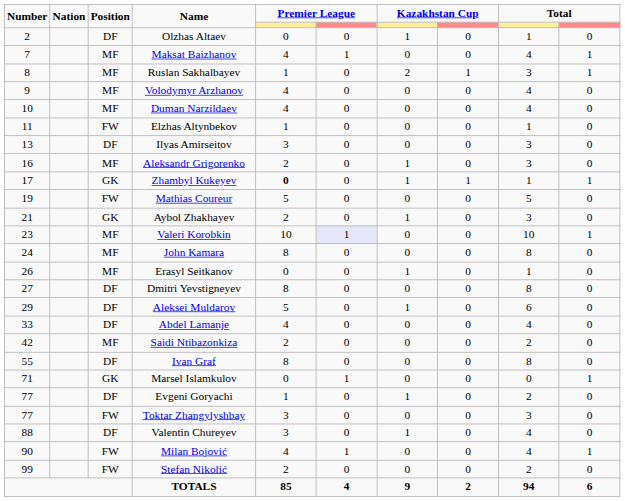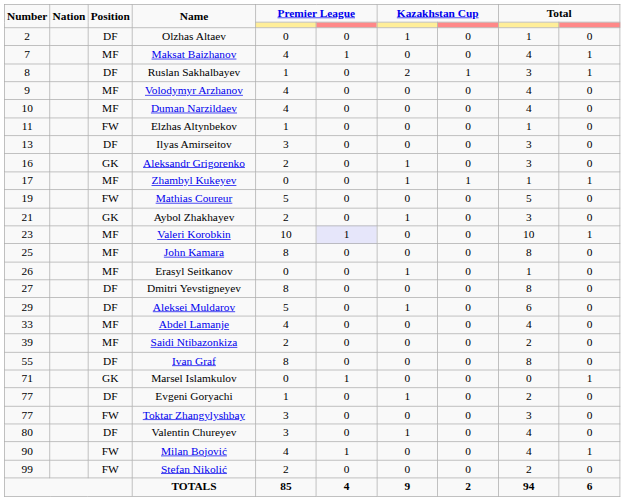Ruslan Sakhalbayev | Position: MF -> DF
Aleksandr Grigorenko | Position: MF -> GK
Zhambyl Kukeyev | Position: GK -> MF
Zhambyl Kukeyev | column 5: bold -> normal
John Kamara | Number: 24 -> 25
Abdel Lamanje | Position: DF -> MF
Saidi Ntibazonkiza | Number: 42 -> 39
Valentin Chureyev | Number: 88 -> 80
